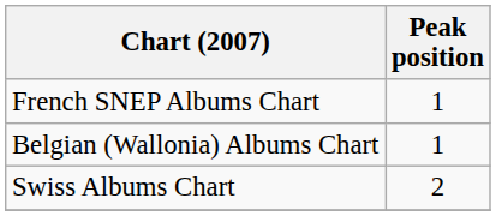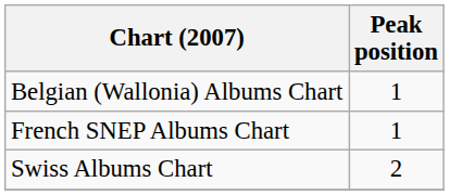rows swapped: Belgian (Wallonia) Albums Chart <-> French SNEP Albums Chart
